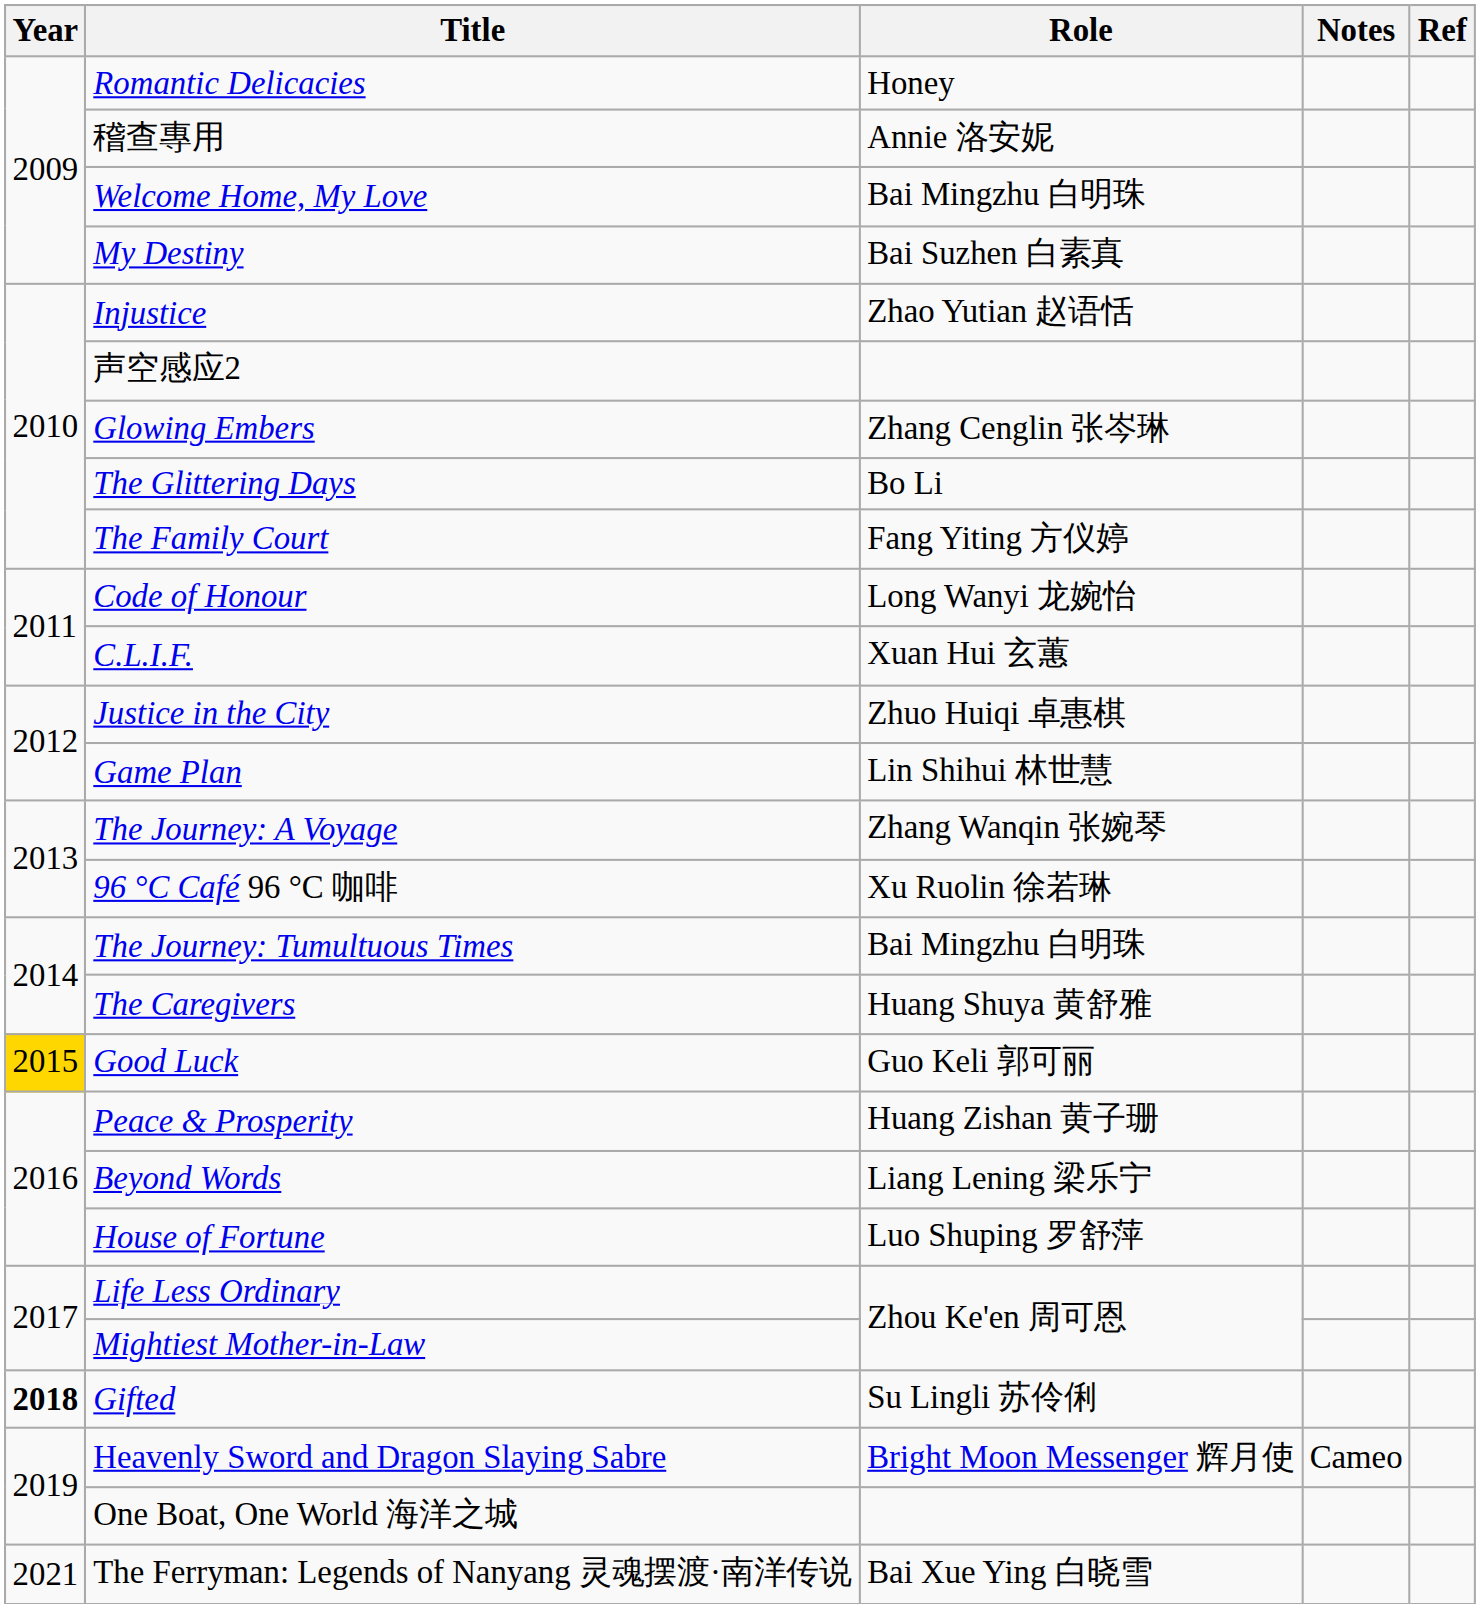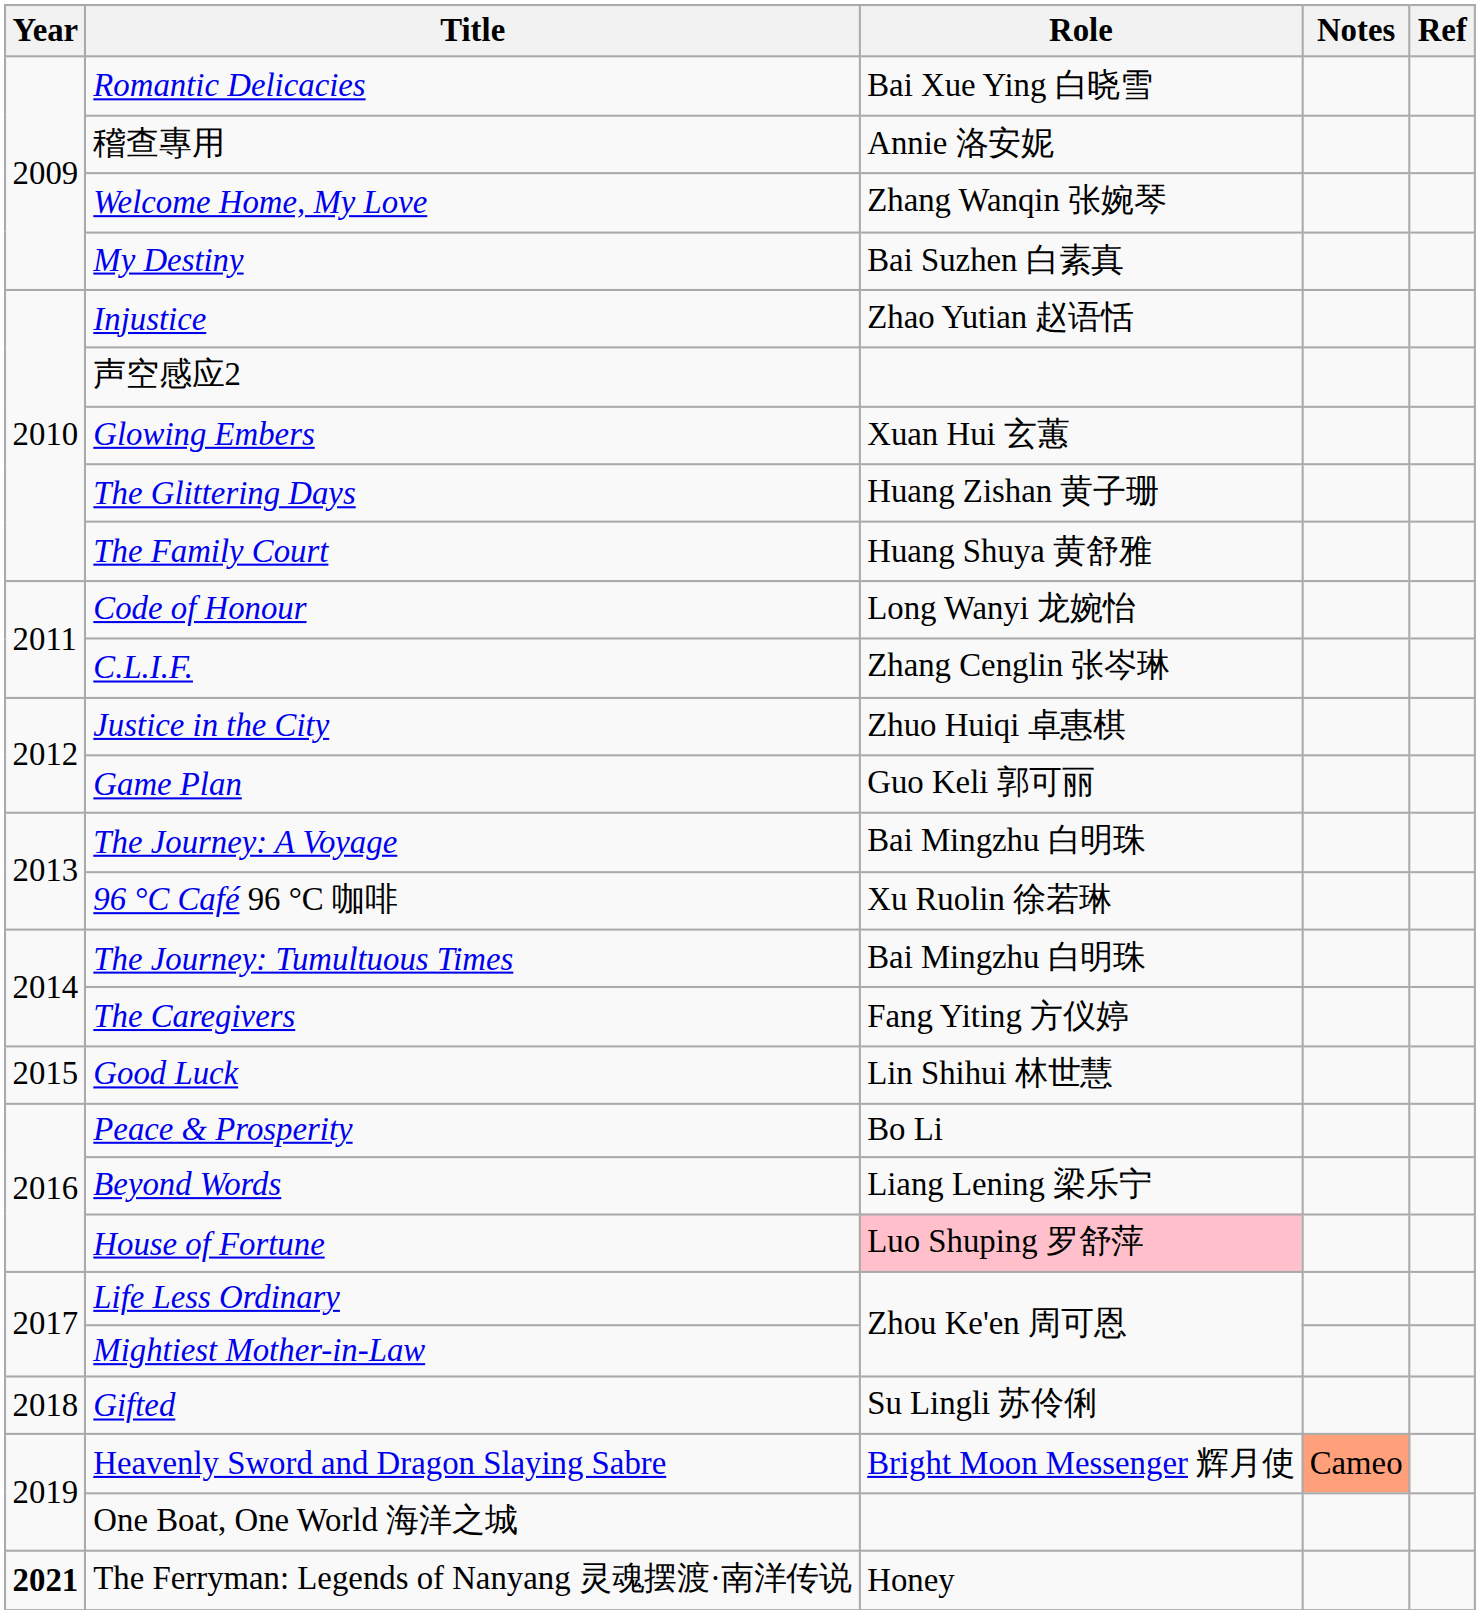Romantic Delicacies | Role: Honey -> Bai Xue Ying 白晓雪
Welcome Home, My Love | Role: Bai Mingzhu 白明珠 -> Zhang Wanqin 张婉琴
Glowing Embers | Role: Zhang Cenglin 张岑琳 -> Xuan Hui 玄蕙
The Glittering Days | Role: Bo Li -> Huang Zishan 黄子珊
The Family Court | Role: Fang Yiting 方仪婷 -> Huang Shuya 黄舒雅
C.L.I.F. | Role: Xuan Hui 玄蕙 -> Zhang Cenglin 张岑琳
Game Plan | Role: Lin Shihui 林世慧 -> Guo Keli 郭可丽
The Journey: A Voyage | Role: Zhang Wanqin 张婉琴 -> Bai Mingzhu 白明珠
The Caregivers | Role: Huang Shuya 黄舒雅 -> Fang Yiting 方仪婷
Good Luck | Year: gold background -> no background
Good Luck | Role: Guo Keli 郭可丽 -> Lin Shihui 林世慧
Peace & Prosperity | Role: Huang Zishan 黄子珊 -> Bo Li
House of Fortune | Role: no background -> pink background
Gifted | Year: bold -> normal
Heavenly Sword and Dragon Slaying Sabre | Notes: no background -> lightsalmon background
The Ferryman: Legends of Nanyang 灵魂摆渡·南洋传说 | Year: normal -> bold
The Ferryman: Legends of Nanyang 灵魂摆渡·南洋传说 | Role: Bai Xue Ying 白晓雪 -> Honey
